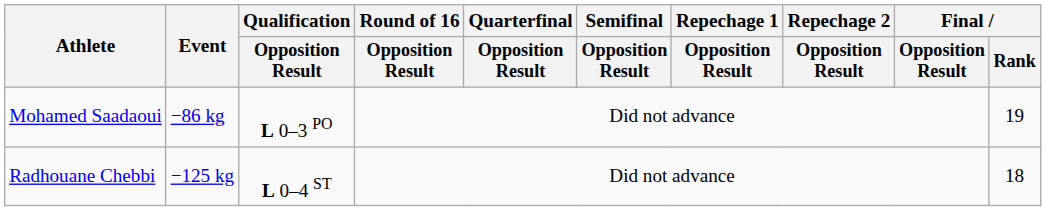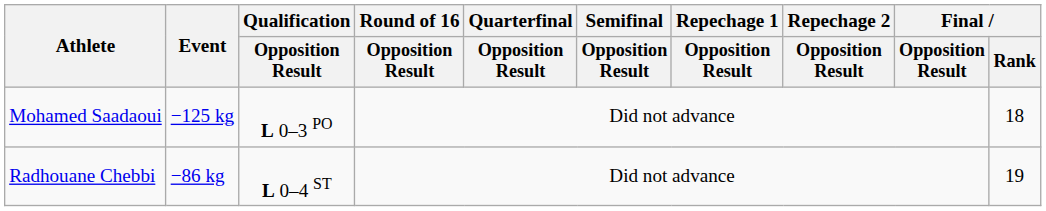Mohamed Saadaoui | Event: −86 kg -> −125 kg
Mohamed Saadaoui | Final / Rank: 19 -> 18
Radhouane Chebbi | Event: −125 kg -> −86 kg
Radhouane Chebbi | Final / Rank: 18 -> 19
